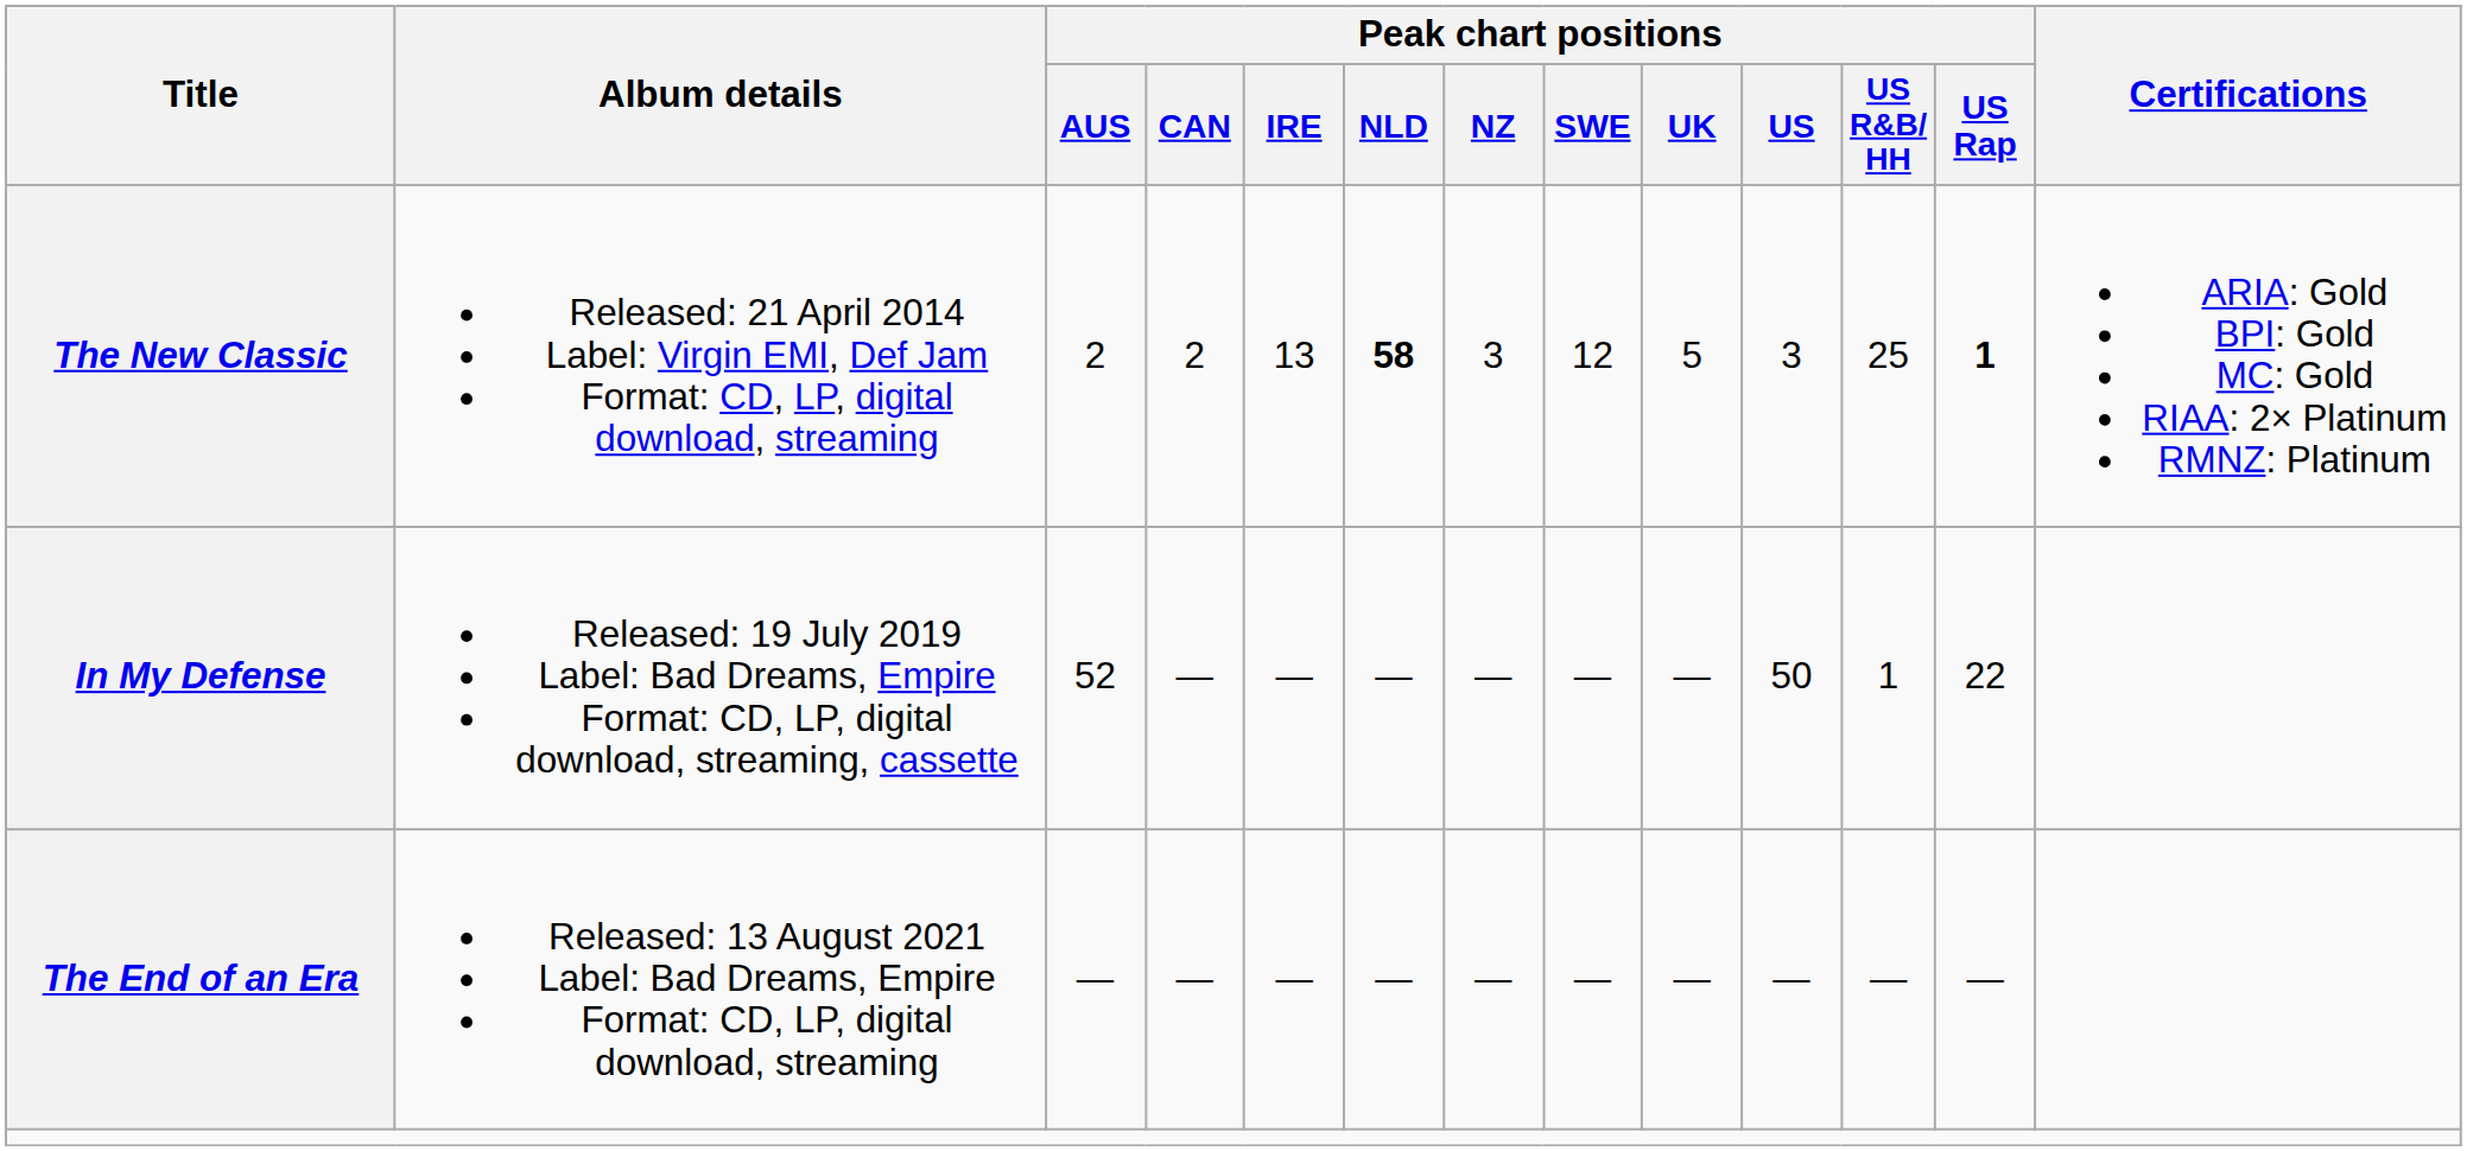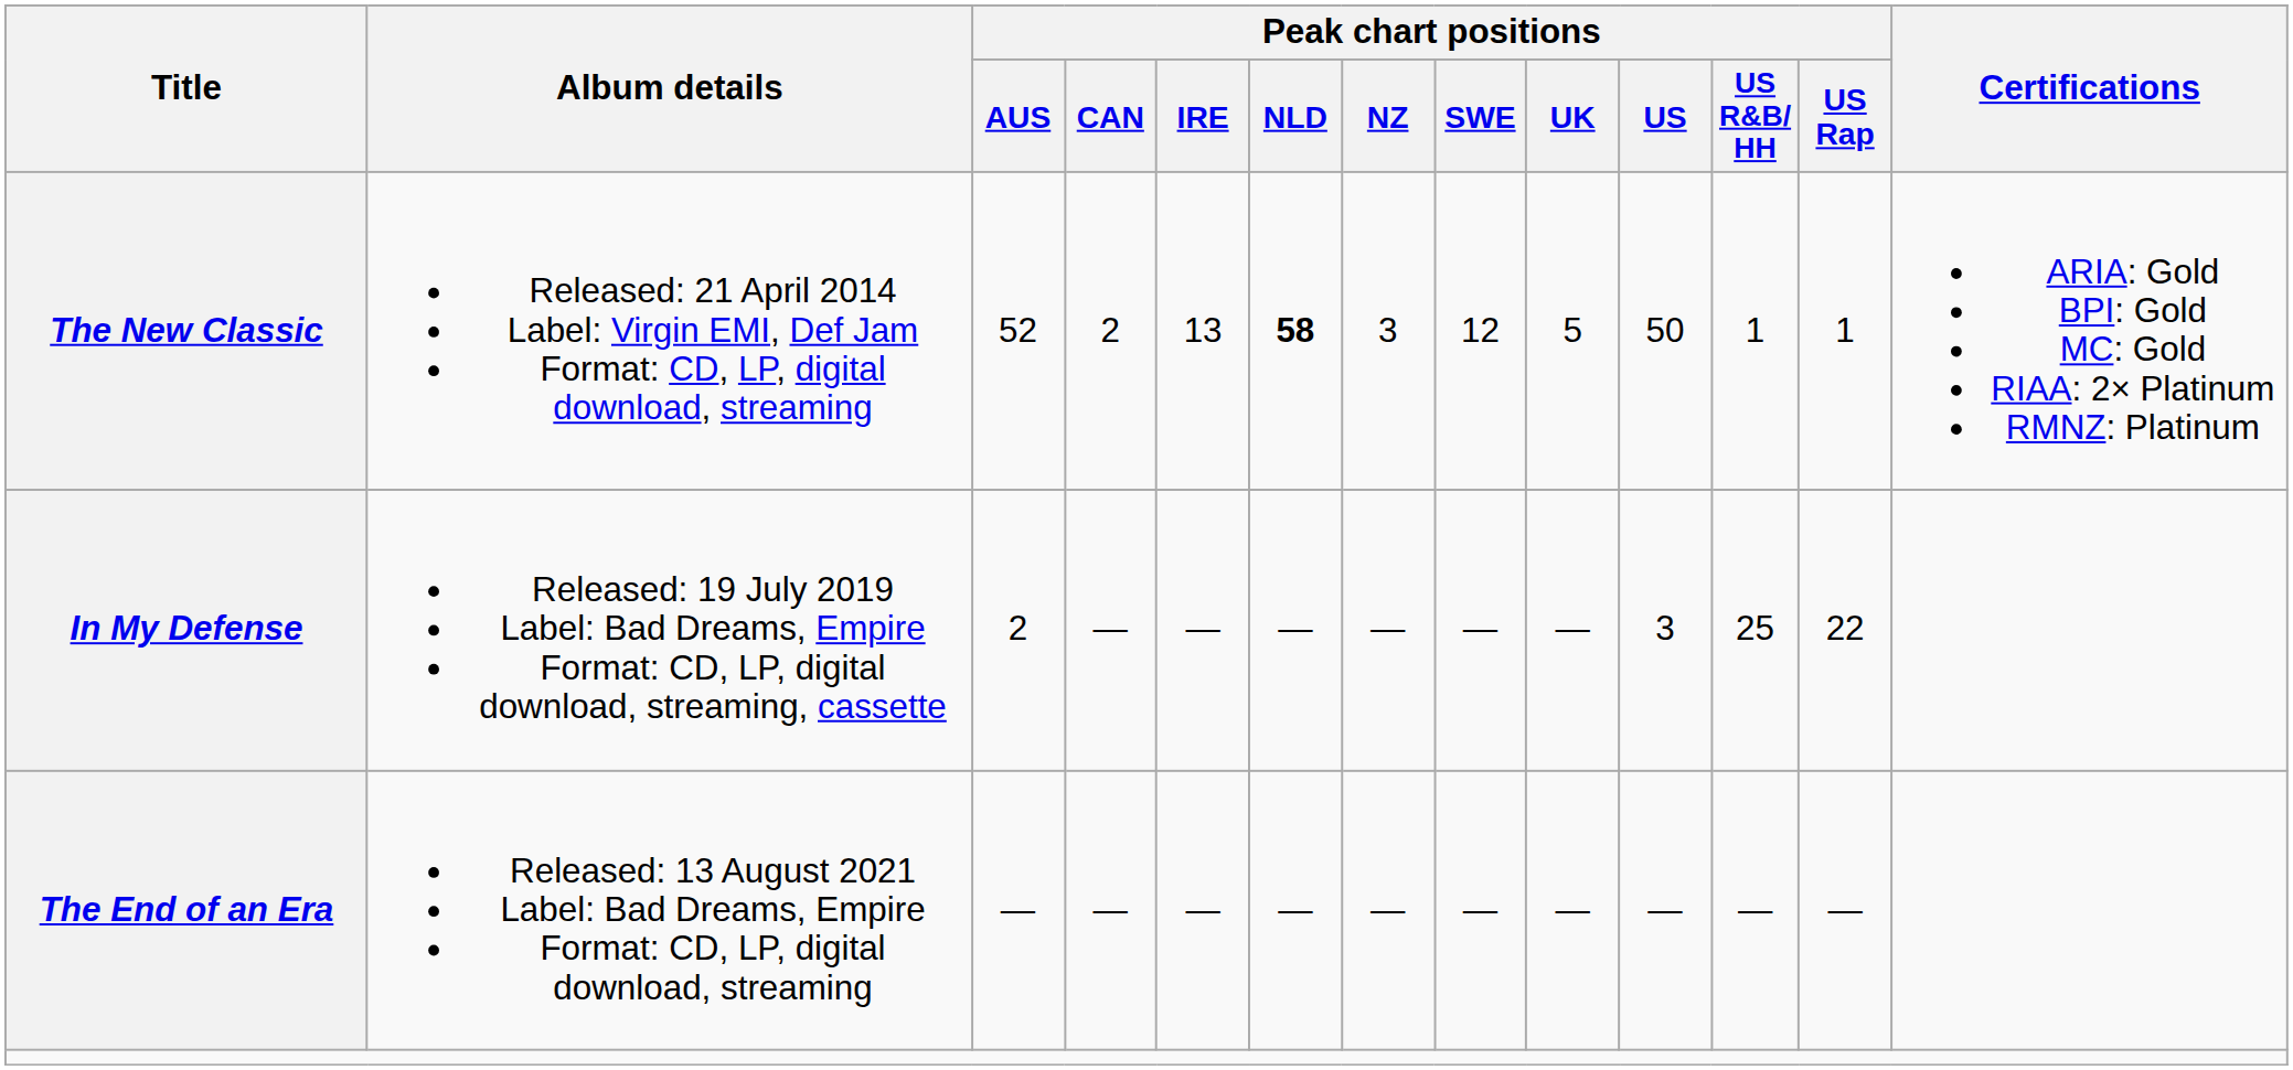The New Classic | Peak chart positions / AUS: 2 -> 52
The New Classic | Peak chart positions / US: 3 -> 50
The New Classic | Peak chart positions / US R&B/ HH: 25 -> 1
The New Classic | Peak chart positions / US Rap: bold -> normal
In My Defense | Peak chart positions / AUS: 52 -> 2
In My Defense | Peak chart positions / US: 50 -> 3
In My Defense | Peak chart positions / US R&B/ HH: 1 -> 25
